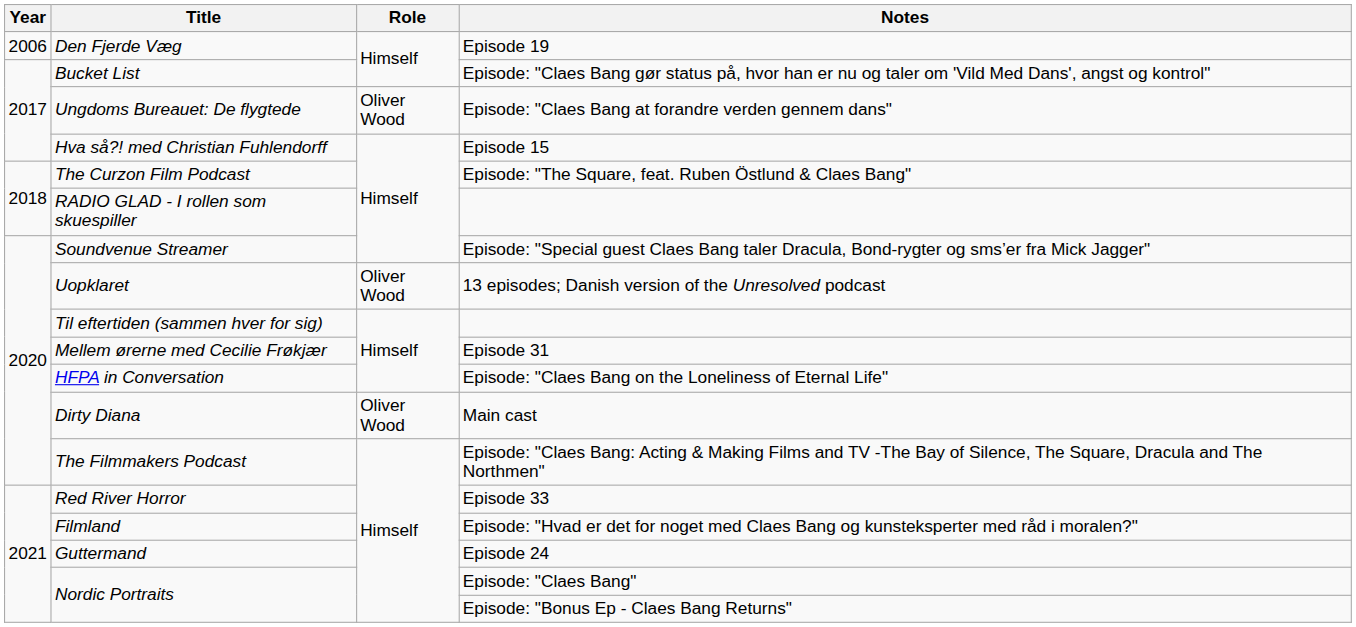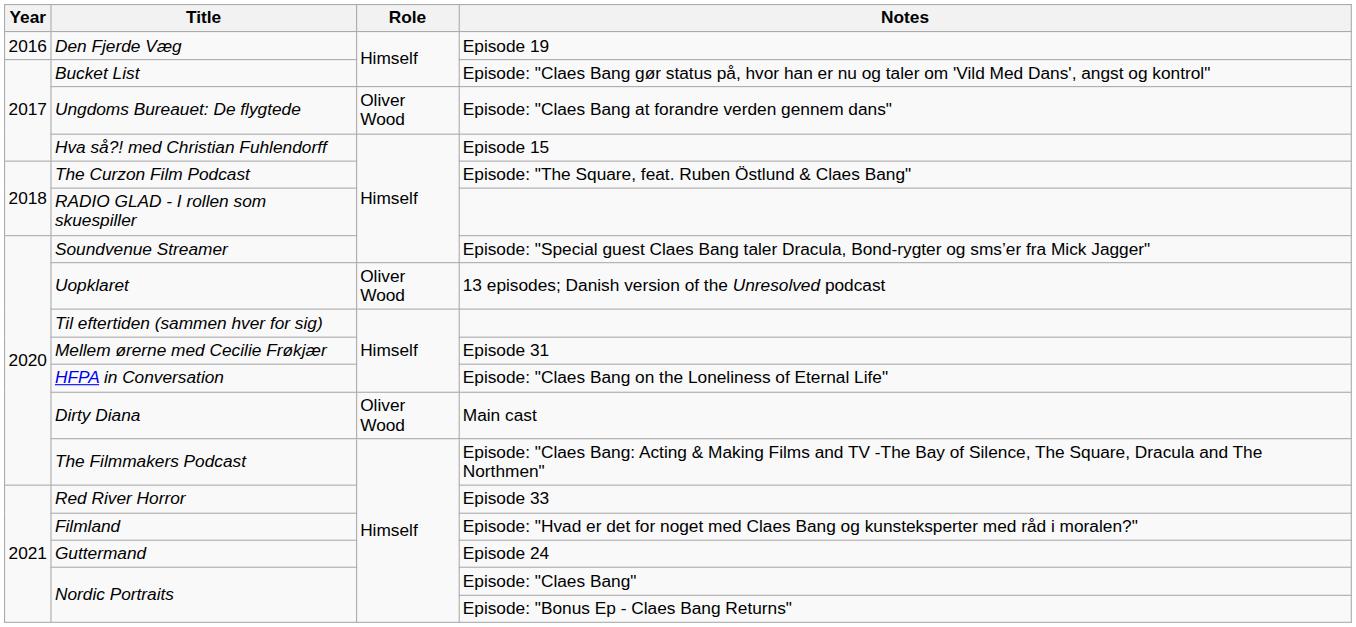Den Fjerde Væg | Year: 2006 -> 2016
